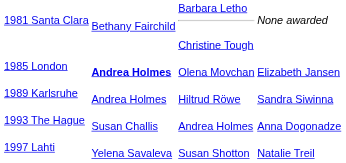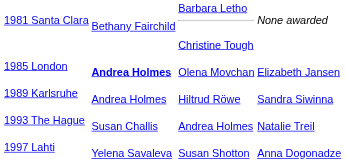1993 The Hague | column 4: Anna Dogonadze -> Natalie Treil
1997 Lahti | column 4: Natalie Treil -> Anna Dogonadze
